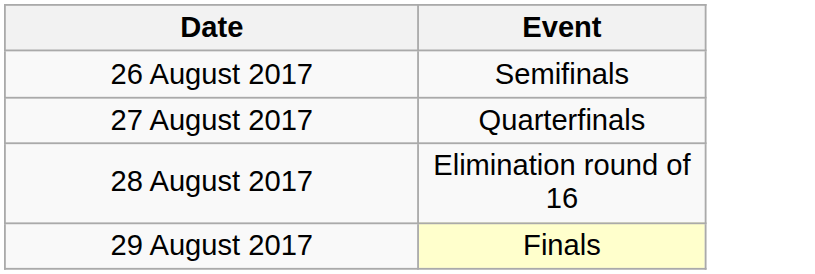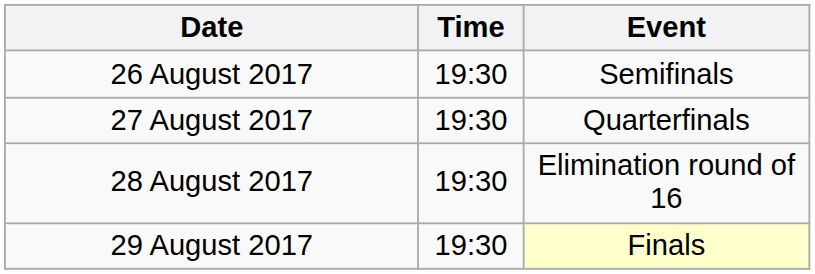+ column: Time | 19:30 | 19:30 | 19:30 | 19:30
